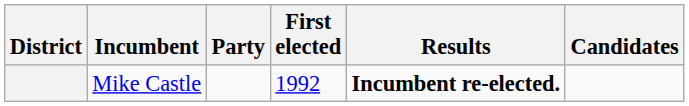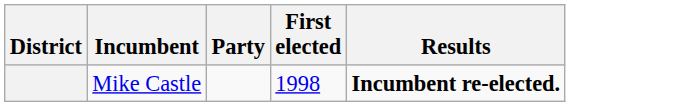- column: Candidates
Mike Castle | First elected: 1992 -> 1998
